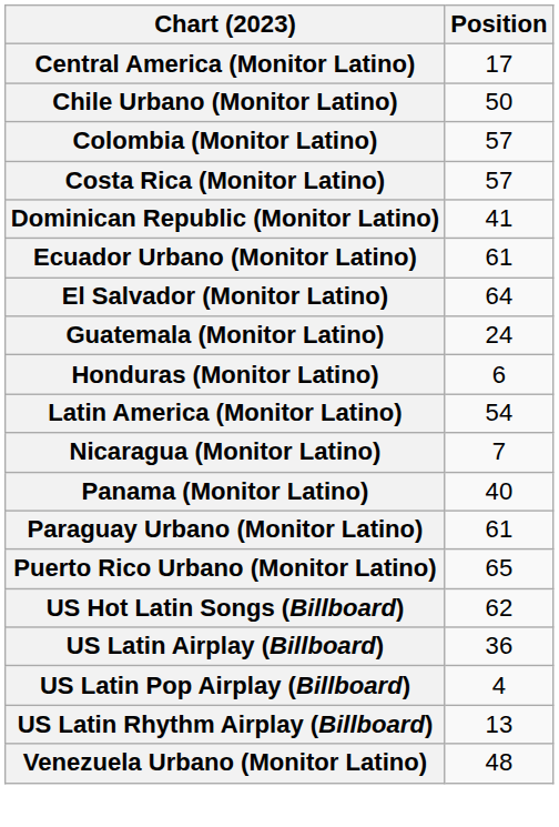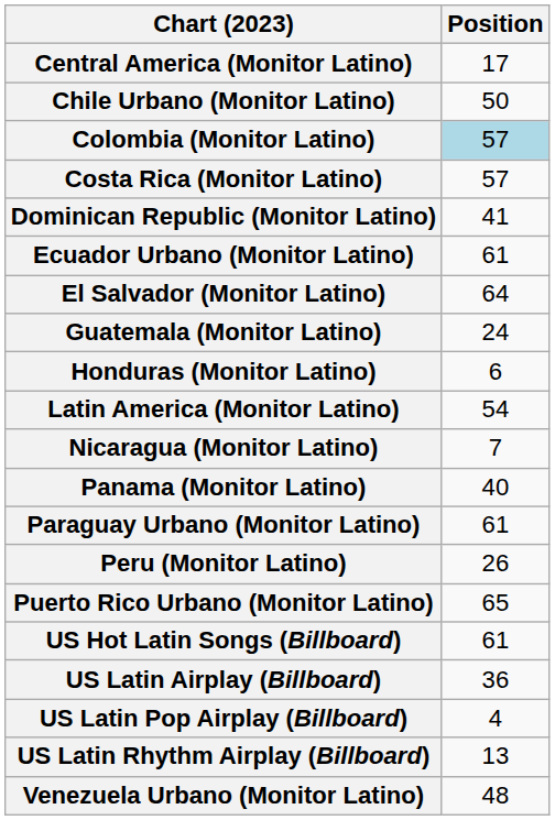Colombia (Monitor Latino) | Position: no background -> lightblue background
+ row: Peru (Monitor Latino) | 26
US Hot Latin Songs (Billboard) | Position: 62 -> 61
